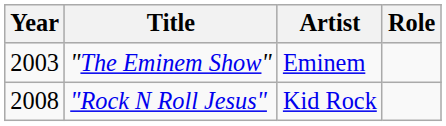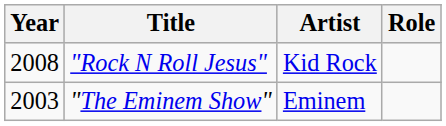rows swapped: "The Eminem Show" <-> "Rock N Roll Jesus"
